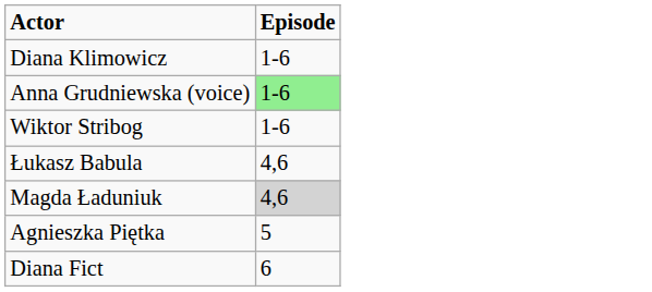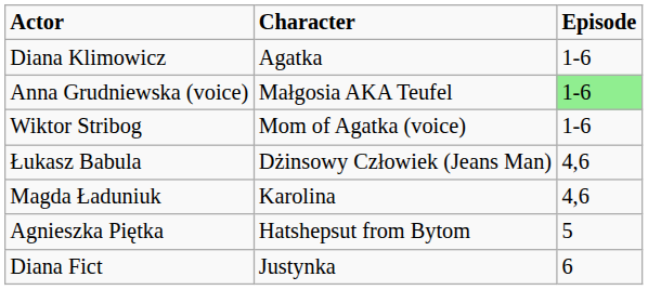+ column: Character | Agatka | Małgosia AKA Teufel | Mom of Agatka (voice) | Dżinsowy Człowiek (Jeans Man) | Karolina | Hatshepsut from Bytom | Justynka
Magda Ładuniuk | Episode: lightgrey background -> no background
